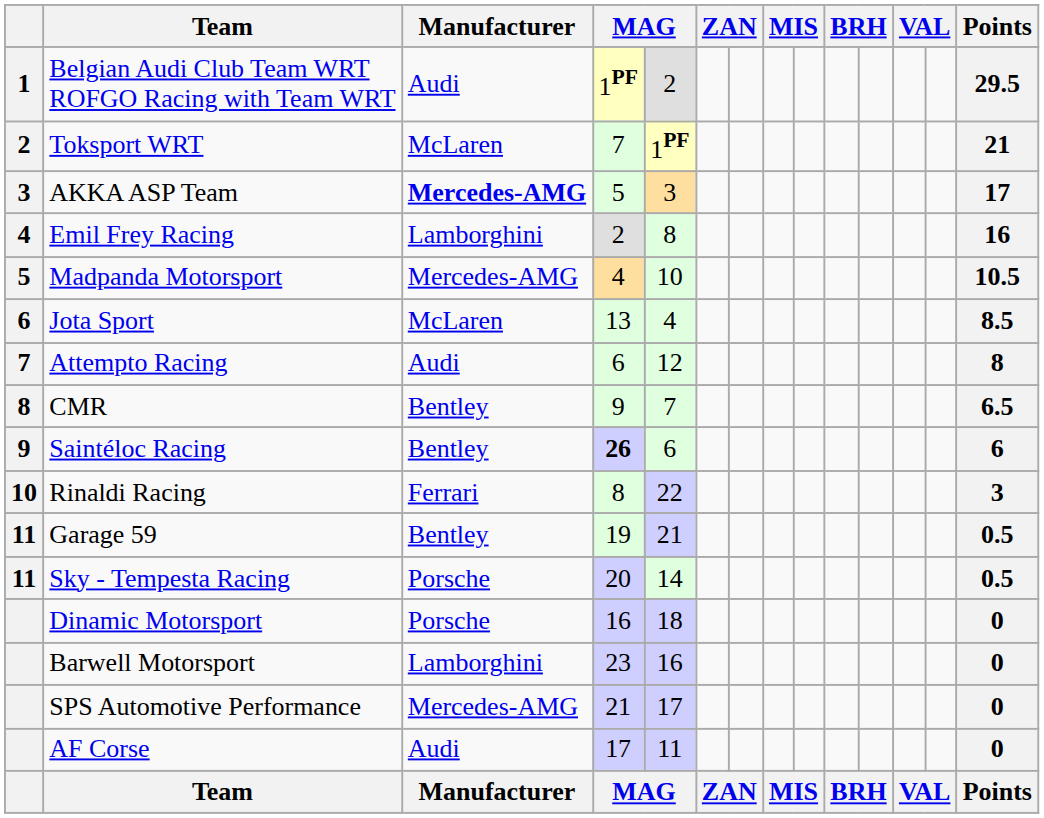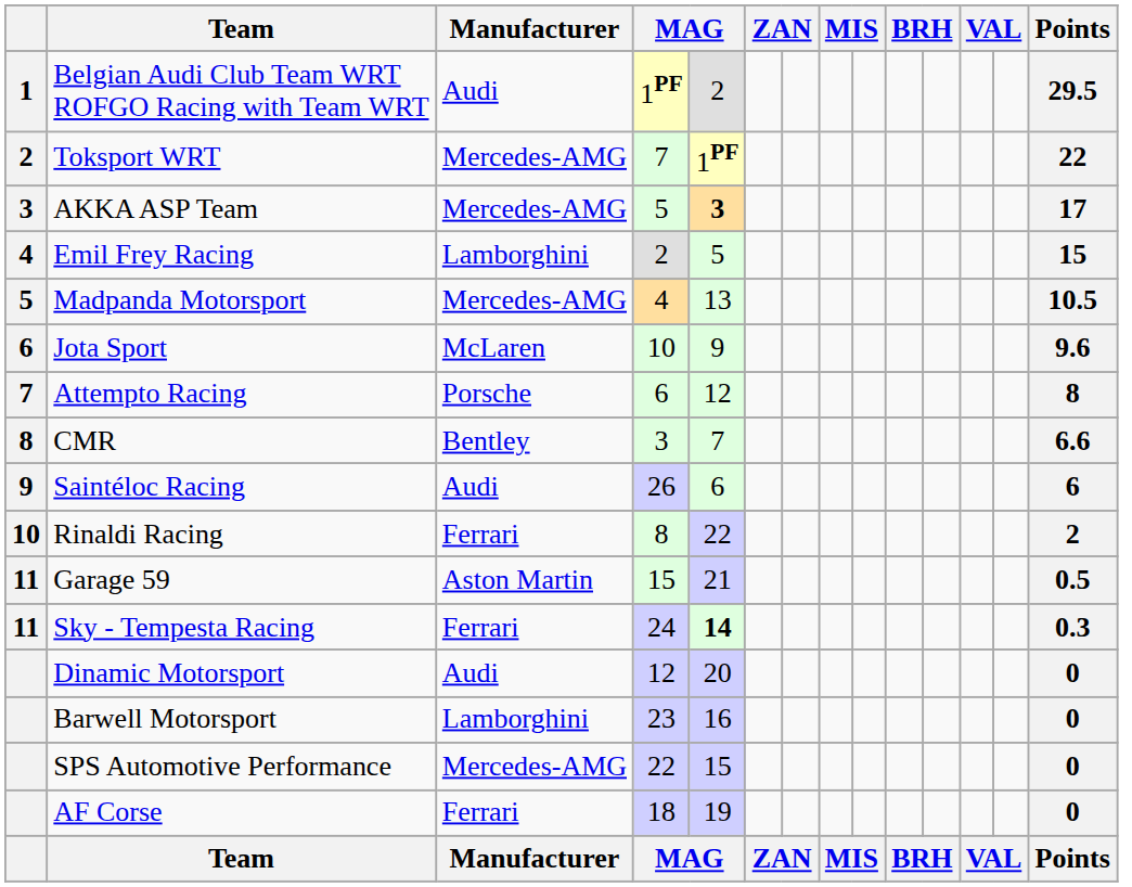Toksport WRT | Manufacturer: McLaren -> Mercedes-AMG
Toksport WRT | Points: 21 -> 22
AKKA ASP Team | Manufacturer: bold -> normal
AKKA ASP Team | column 5: normal -> bold
Emil Frey Racing | column 5: 8 -> 5
Emil Frey Racing | Points: 16 -> 15
Madpanda Motorsport | column 5: 10 -> 13
Jota Sport | column 4: 13 -> 10
Jota Sport | column 5: 4 -> 9
Jota Sport | Points: 8.5 -> 9.6
Attempto Racing | Manufacturer: Audi -> Porsche
CMR | column 4: 9 -> 3
CMR | Points: 6.5 -> 6.6
Saintéloc Racing | Manufacturer: Bentley -> Audi
Saintéloc Racing | column 4: bold -> normal
Rinaldi Racing | Points: 3 -> 2
Garage 59 | Manufacturer: Bentley -> Aston Martin
Garage 59 | column 4: 19 -> 15
Sky - Tempesta Racing | Manufacturer: Porsche -> Ferrari
Sky - Tempesta Racing | column 4: 20 -> 24
Sky - Tempesta Racing | column 5: normal -> bold
Sky - Tempesta Racing | Points: 0.5 -> 0.3
Dinamic Motorsport | Manufacturer: Porsche -> Audi
Dinamic Motorsport | column 4: 16 -> 12
Dinamic Motorsport | column 5: 18 -> 20
SPS Automotive Performance | column 4: 21 -> 22
SPS Automotive Performance | column 5: 17 -> 15
AF Corse | Manufacturer: Audi -> Ferrari
AF Corse | column 4: 17 -> 18
AF Corse | column 5: 11 -> 19
